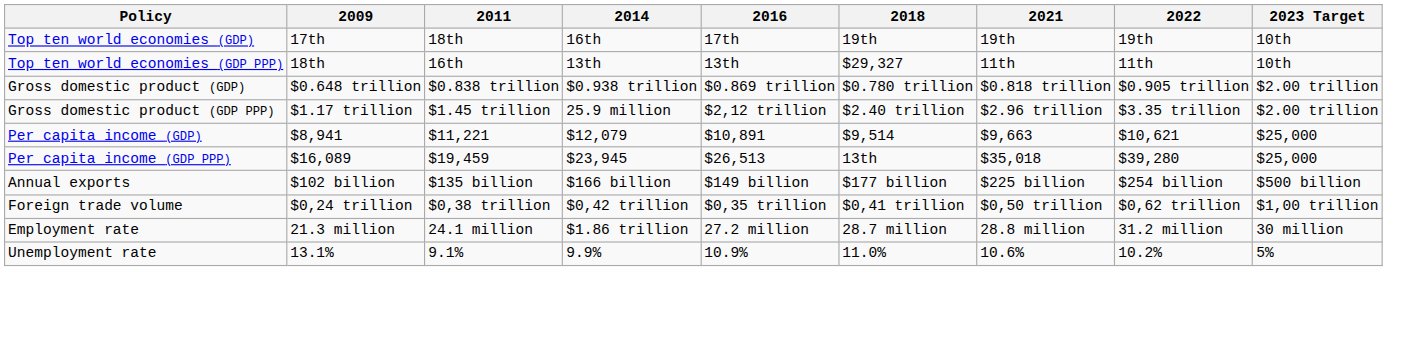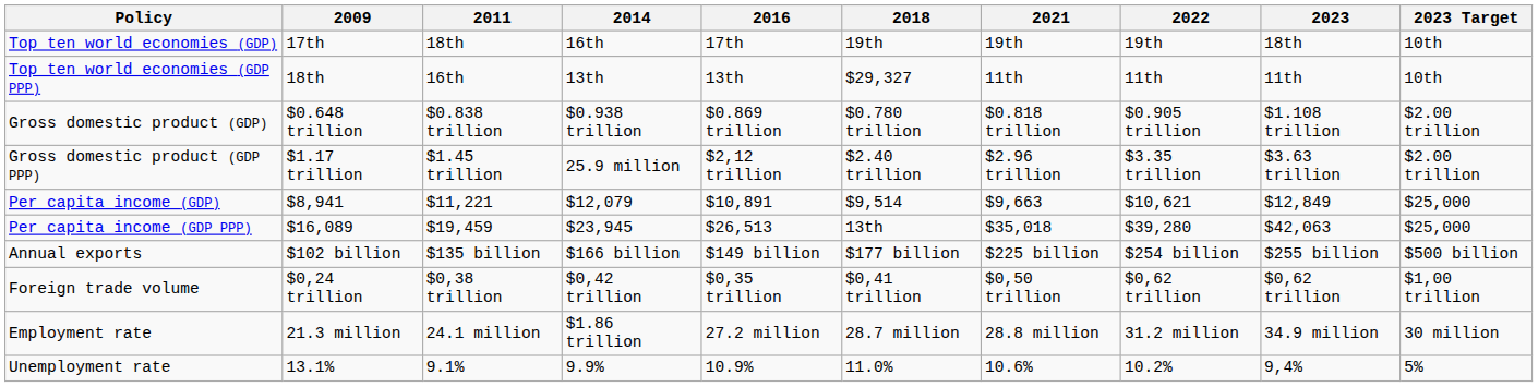+ column: 2023 | 18th | 11th | $1.108 trillion | $3.63 trillion | $12,849 | $42,063 | $255 billion | $0,62 trillion | 34.9 million | 9,4%
